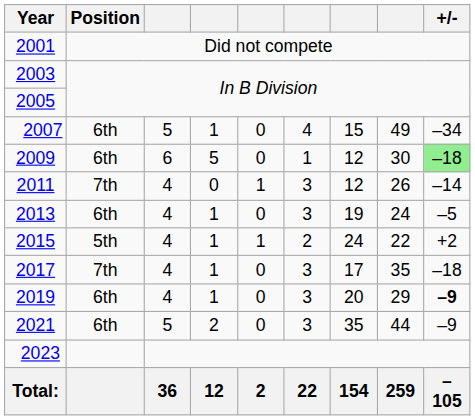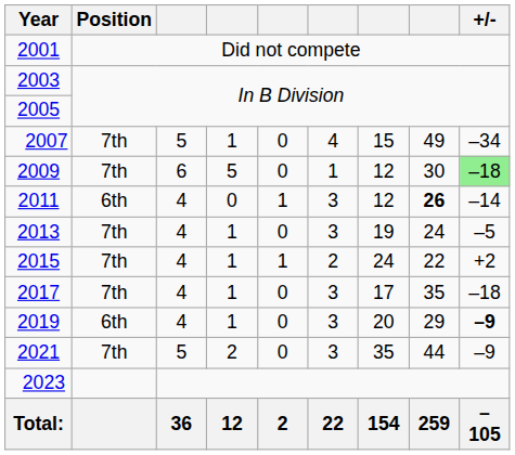2007 | Position: 6th -> 7th
2009 | Position: 6th -> 7th
2011 | Position: 7th -> 6th
2011 | column 8: normal -> bold
2013 | Position: 6th -> 7th
2015 | Position: 5th -> 7th
2021 | Position: 6th -> 7th
